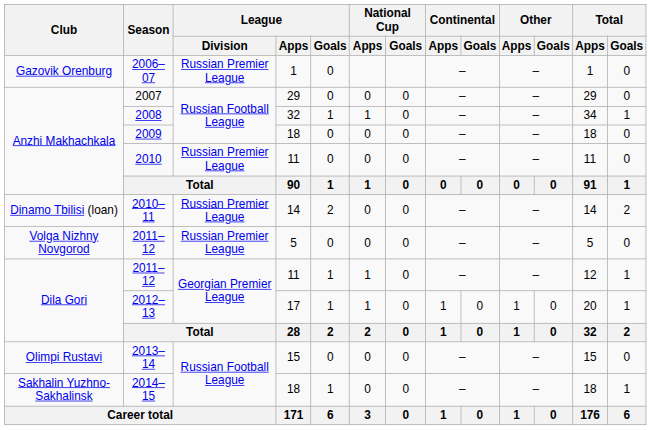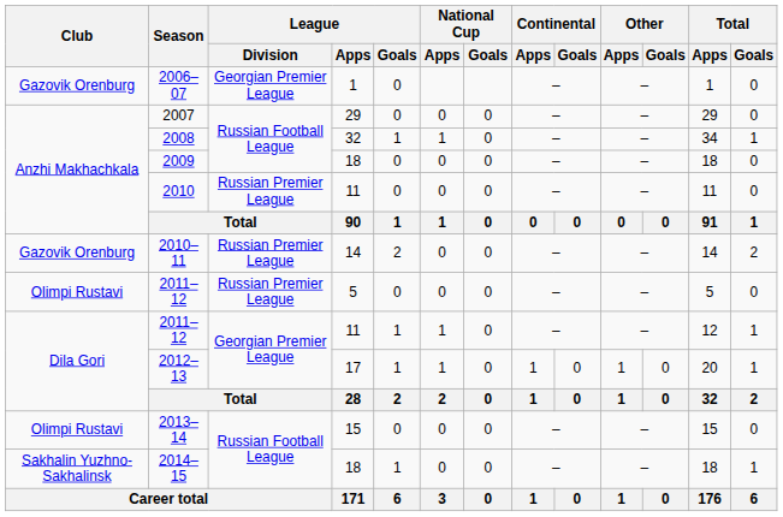2006–07 | League / Division: Russian Premier League -> Georgian Premier League
2010–11 | Club: Dinamo Tbilisi (loan) -> Gazovik Orenburg
2011–12 / 5 | Club: Volga Nizhny Novgorod -> Olimpi Rustavi
